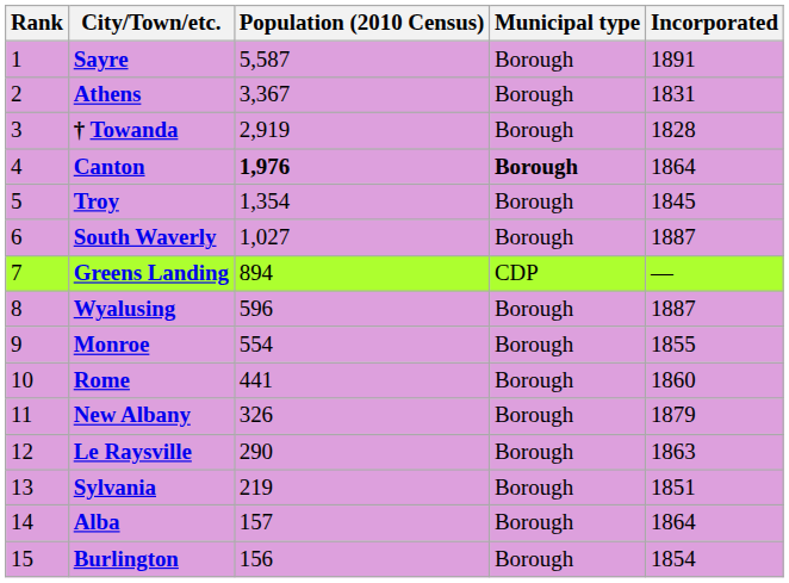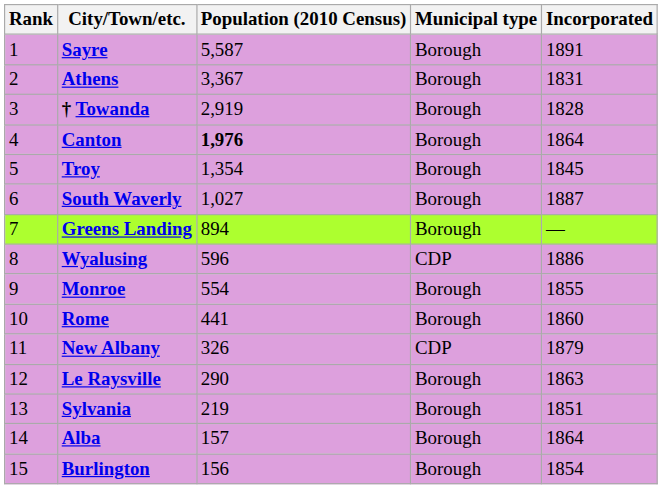Canton | Municipal type: bold -> normal
Greens Landing | Municipal type: CDP -> Borough
Wyalusing | Municipal type: Borough -> CDP
Wyalusing | Incorporated: 1887 -> 1886
New Albany | Municipal type: Borough -> CDP
